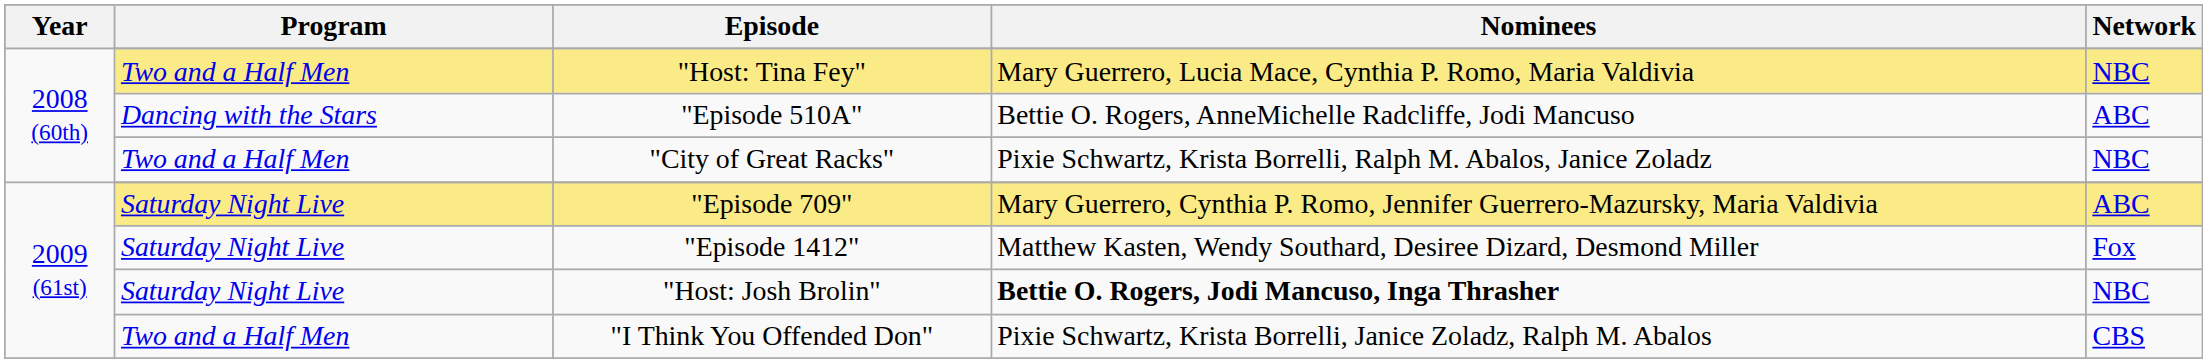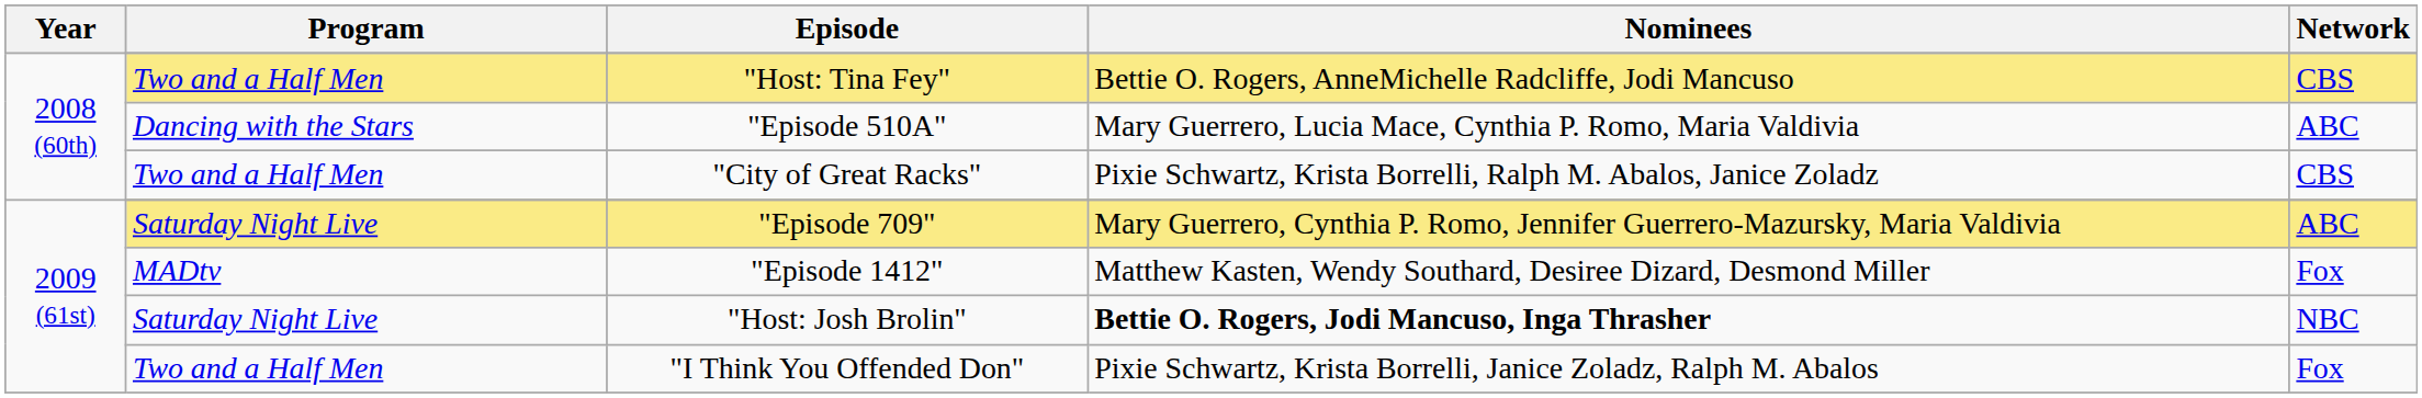"Host: Tina Fey" | Nominees: Mary Guerrero, Lucia Mace, Cynthia P. Romo, Maria Valdivia -> Bettie O. Rogers, AnneMichelle Radcliffe, Jodi Mancuso
"Host: Tina Fey" | Network: NBC -> CBS
"Episode 510A" | Nominees: Bettie O. Rogers, AnneMichelle Radcliffe, Jodi Mancuso -> Mary Guerrero, Lucia Mace, Cynthia P. Romo, Maria Valdivia
"City of Great Racks" | Network: NBC -> CBS
"Episode 1412" | Program: Saturday Night Live -> MADtv
"I Think You Offended Don" | Network: CBS -> Fox
